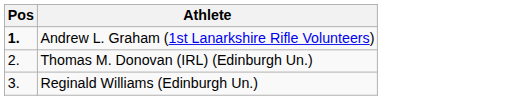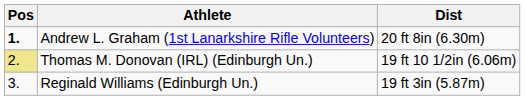+ column: Dist | 20 ft 8in (6.30m) | 19 ft 10 1/2in (6.06m) | 19 ft 3in (5.87m)
Thomas M. Donovan (IRL) (Edinburgh Un.) | Pos: no background -> khaki background
